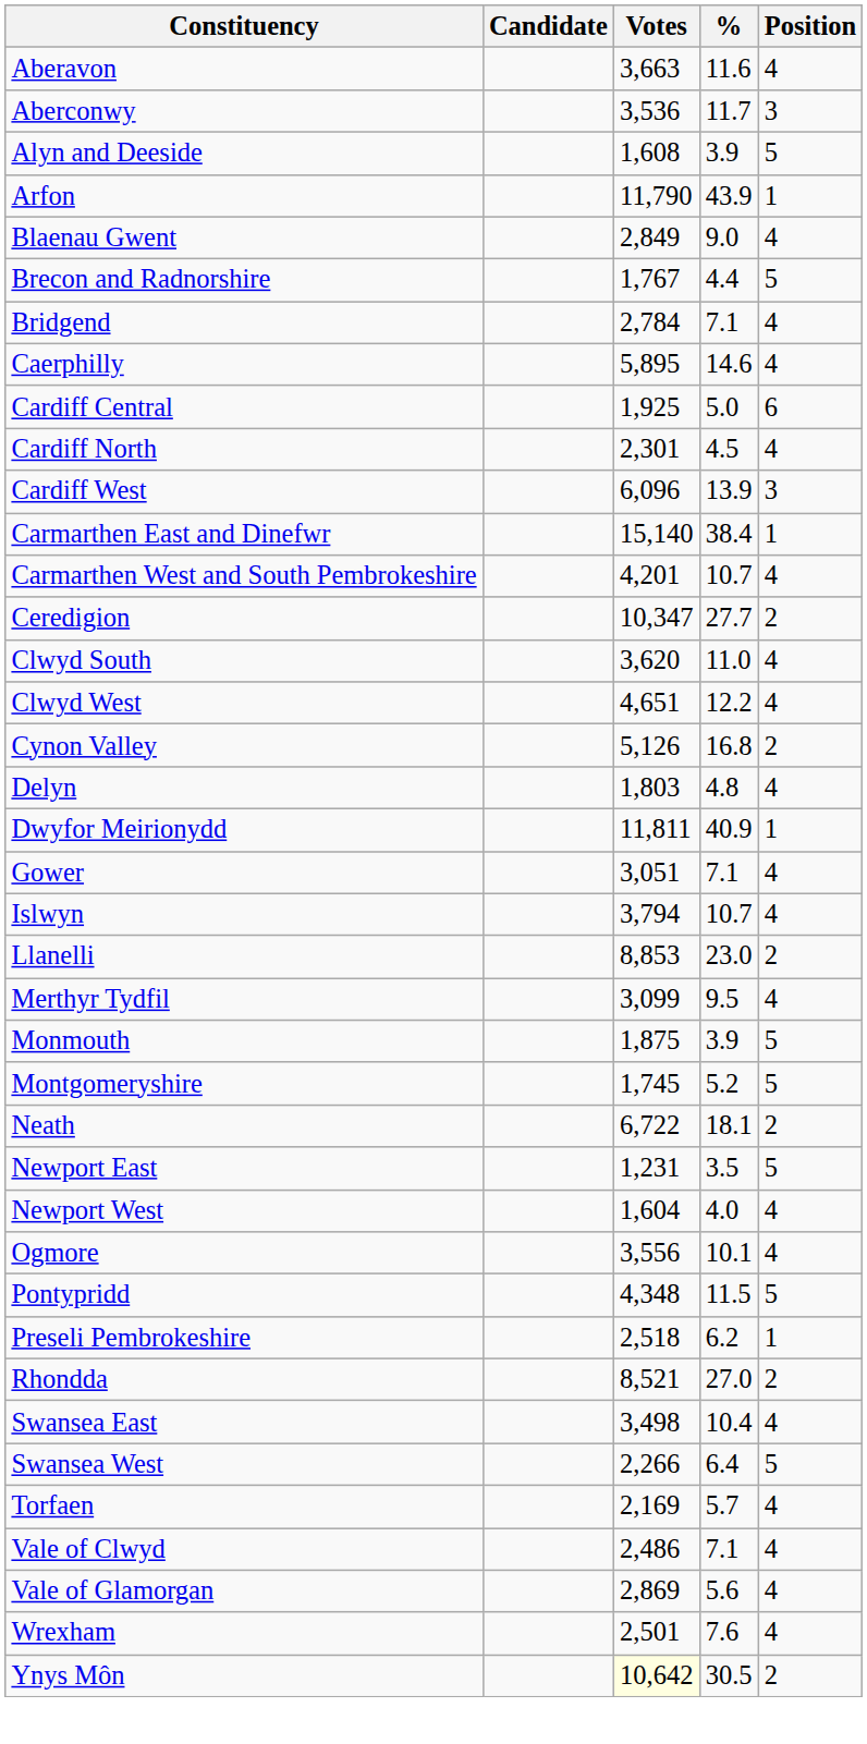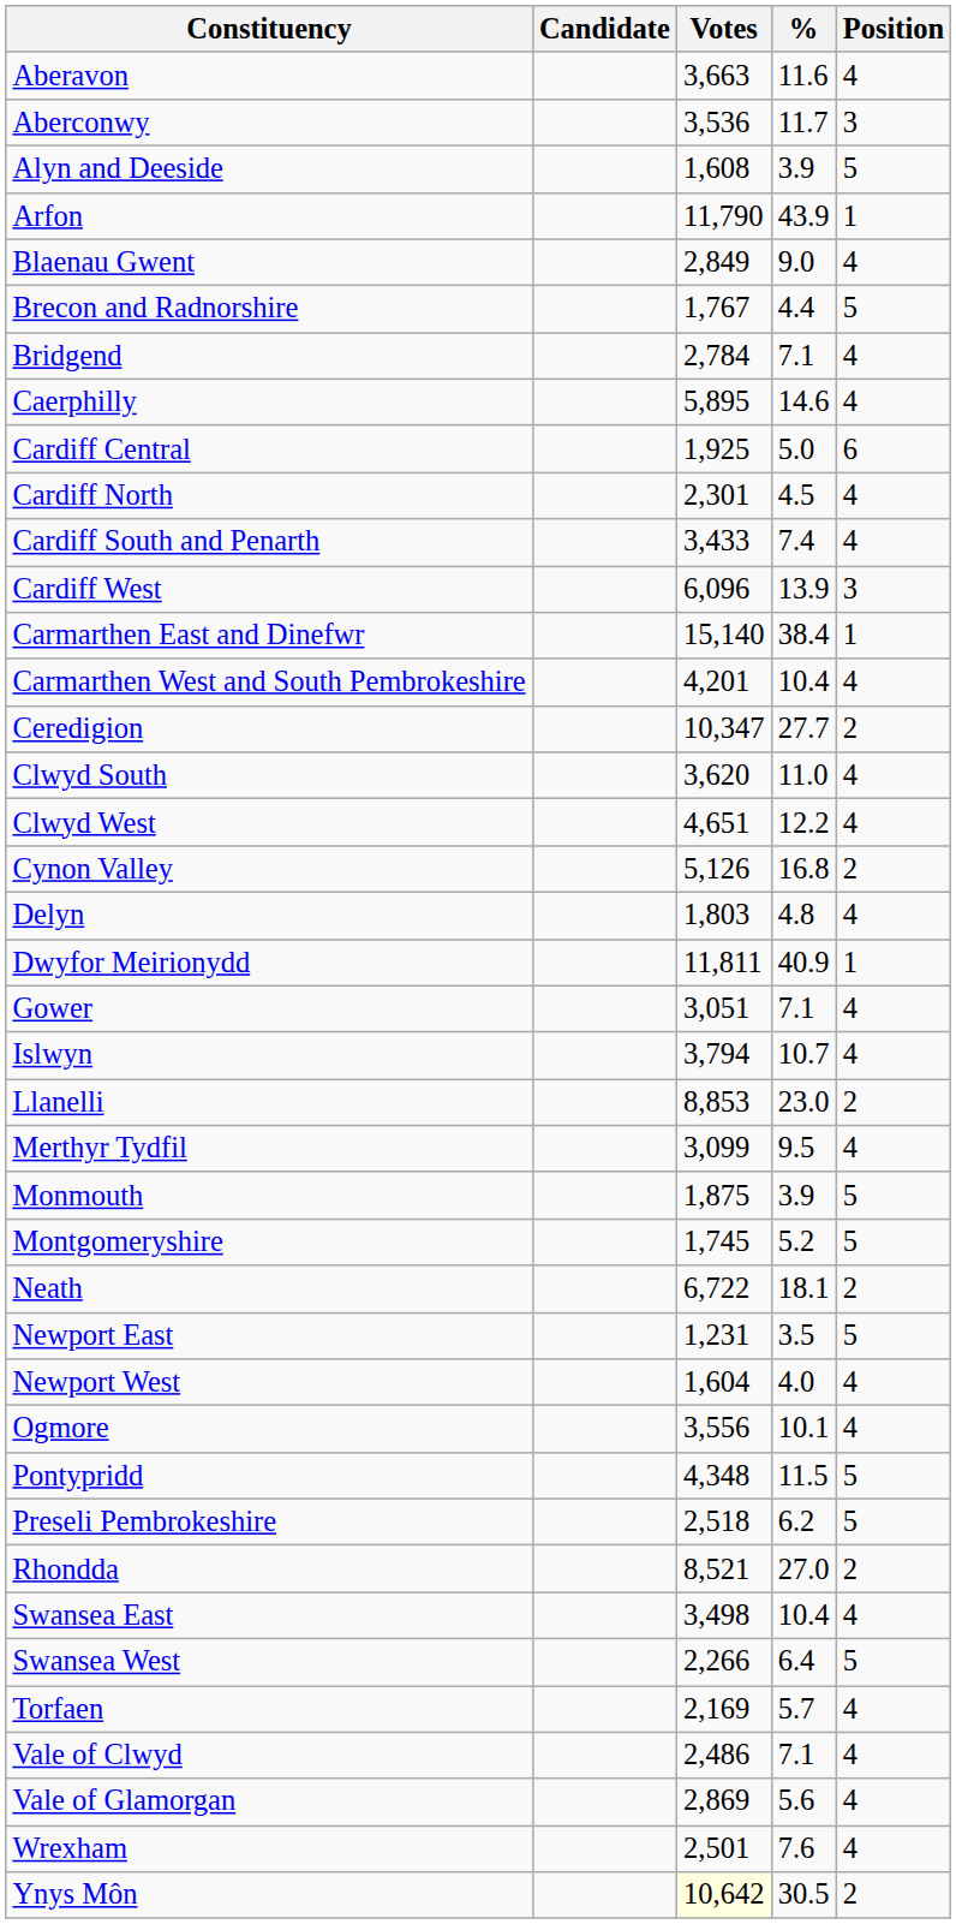+ row: Cardiff South and Penarth | 3,433 | 7.4 | 4
Carmarthen West and South Pembrokeshire | %: 10.7 -> 10.4
Preseli Pembrokeshire | Position: 1 -> 5
